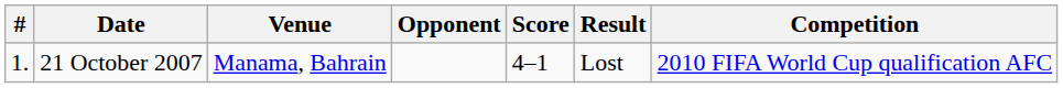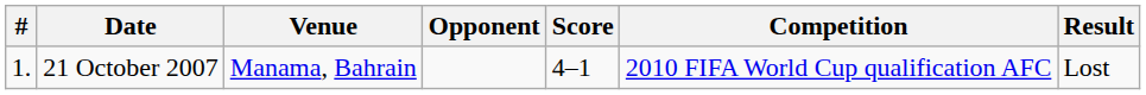columns swapped: Result <-> Competition
